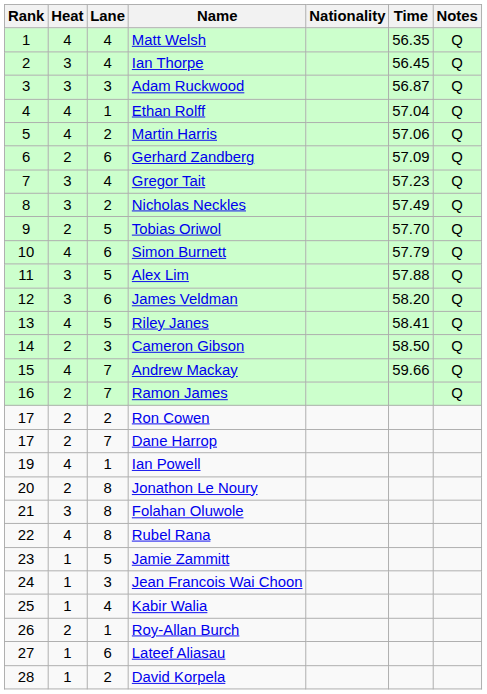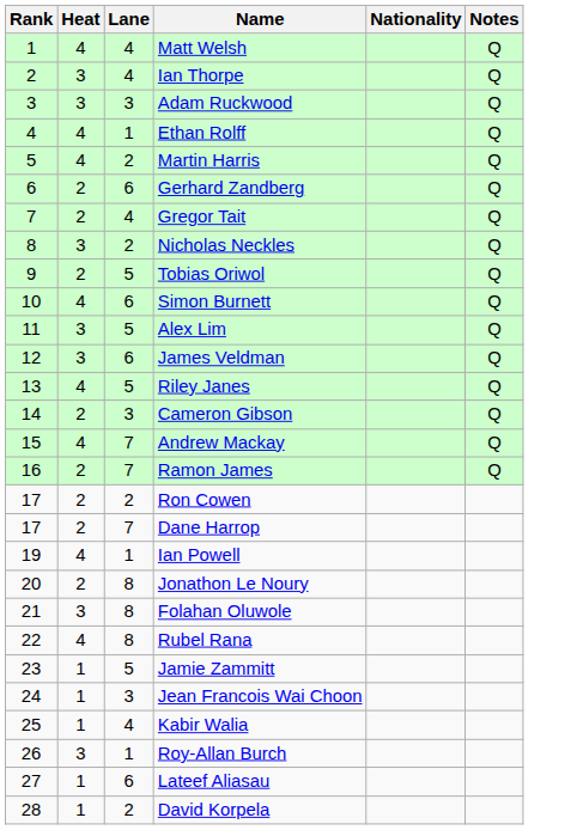- column: Time | 56.35 | 56.45 | 56.87 | 57.04 | 57.06 | 57.09 | 57.23 | 57.49 | 57.70 | 57.79 | 57.88 | 58.20 | 58.41 | 58.50 | 59.66
Gregor Tait | Heat: 3 -> 2
Roy-Allan Burch | Heat: 2 -> 3
